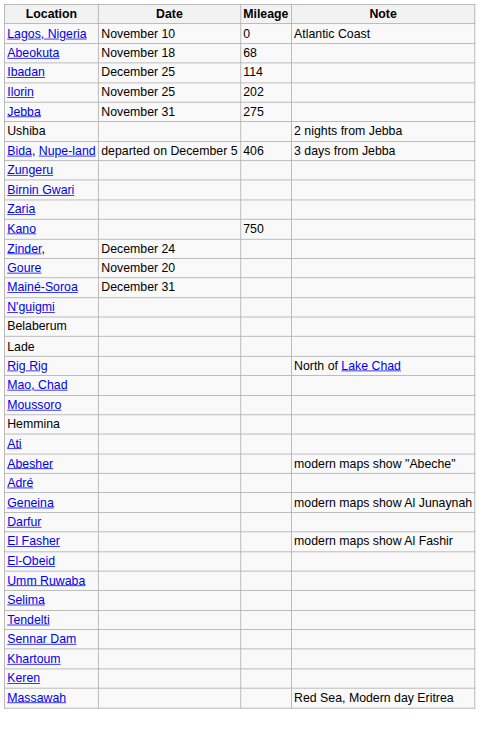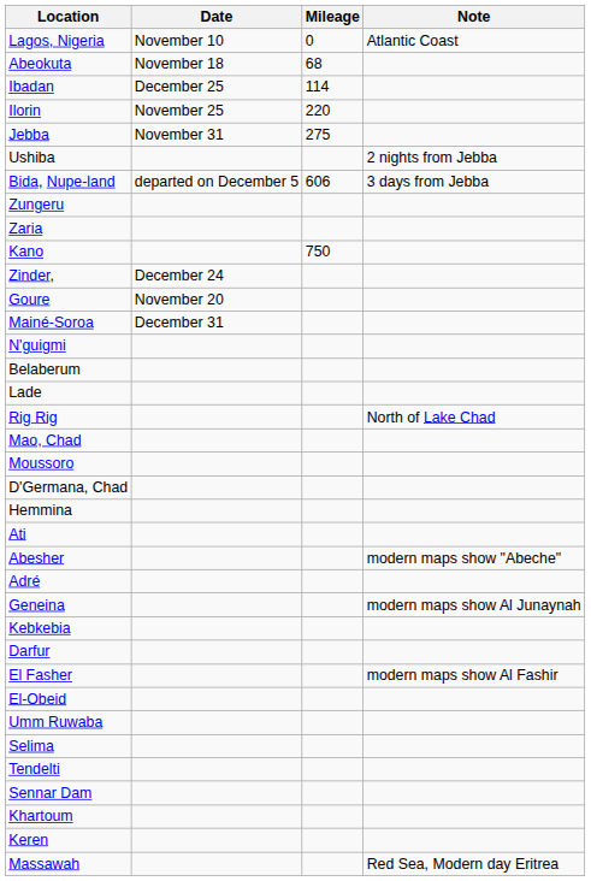Ilorin | Mileage: 202 -> 220
Bida, Nupe-land | Mileage: 406 -> 606
- row: Birnin Gwari
+ row: D'Germana, Chad
+ row: Kebkebia
